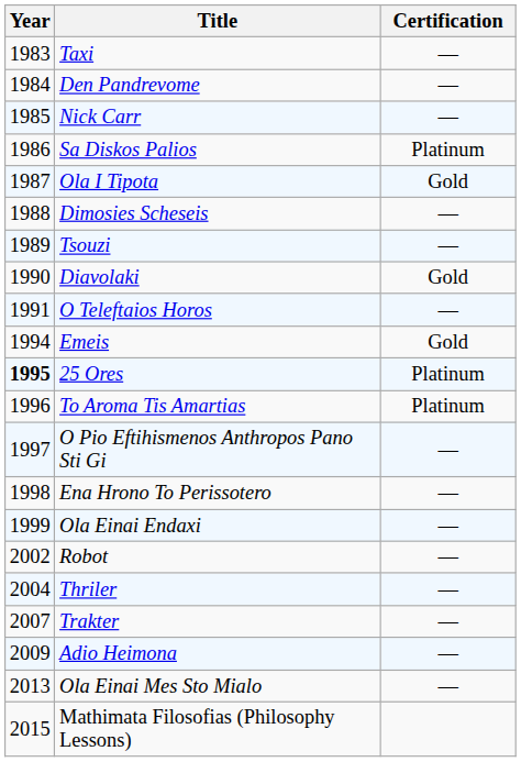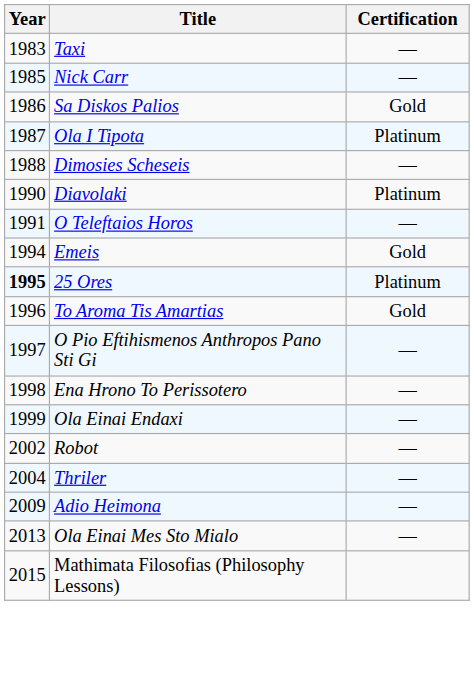- row: 1984 | Den Pandrevome | —
Sa Diskos Palios | Certification: Platinum -> Gold
Ola I Tipota | Certification: Gold -> Platinum
- row: 1989 | Tsouzi | —
Diavolaki | Certification: Gold -> Platinum
To Aroma Tis Amartias | Certification: Platinum -> Gold
- row: 2007 | Trakter | —
